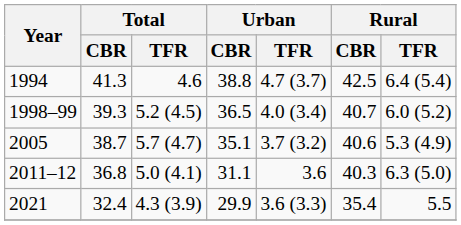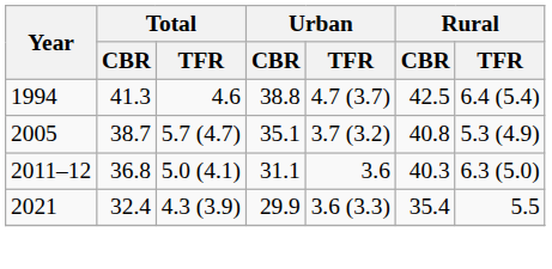- row: 1998–99 | 39.3 | 5.2 (4.5) | 36.5 | 4.0 (3.4) | 40.7 | 6.0 (5.2)
2005 | Rural / CBR: 40.6 -> 40.8
